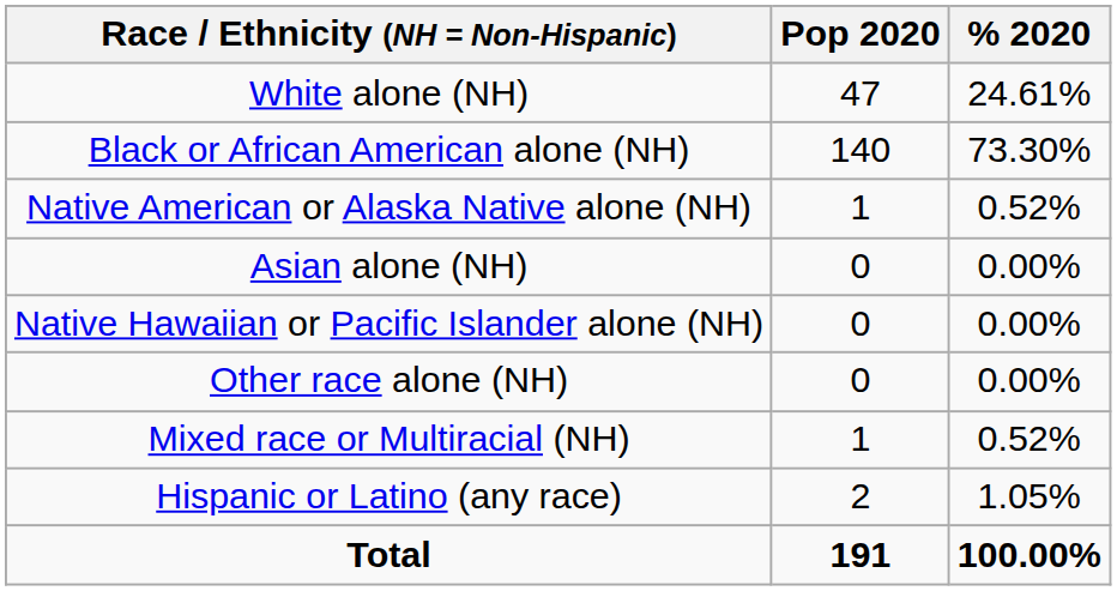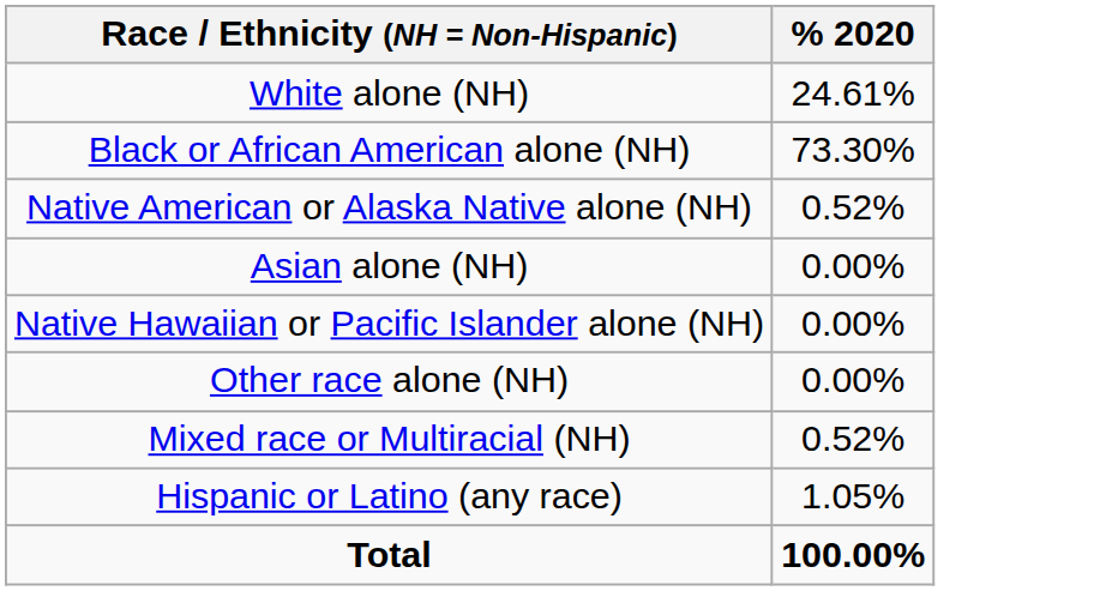- column: Pop 2020 | 47 | 140 | 1 | 0 | 0 | 0 | 1 | 2 | 191
